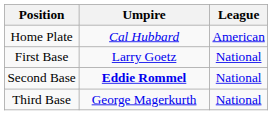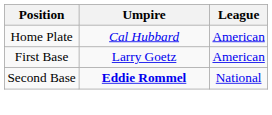First Base | League: National -> American
- row: Third Base | George Magerkurth | National
